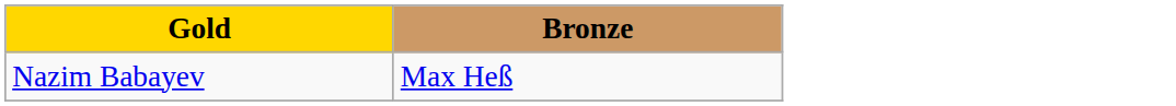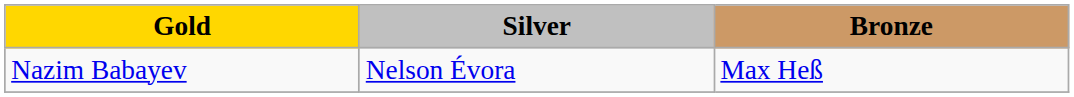+ column: Silver | Nelson Évora
